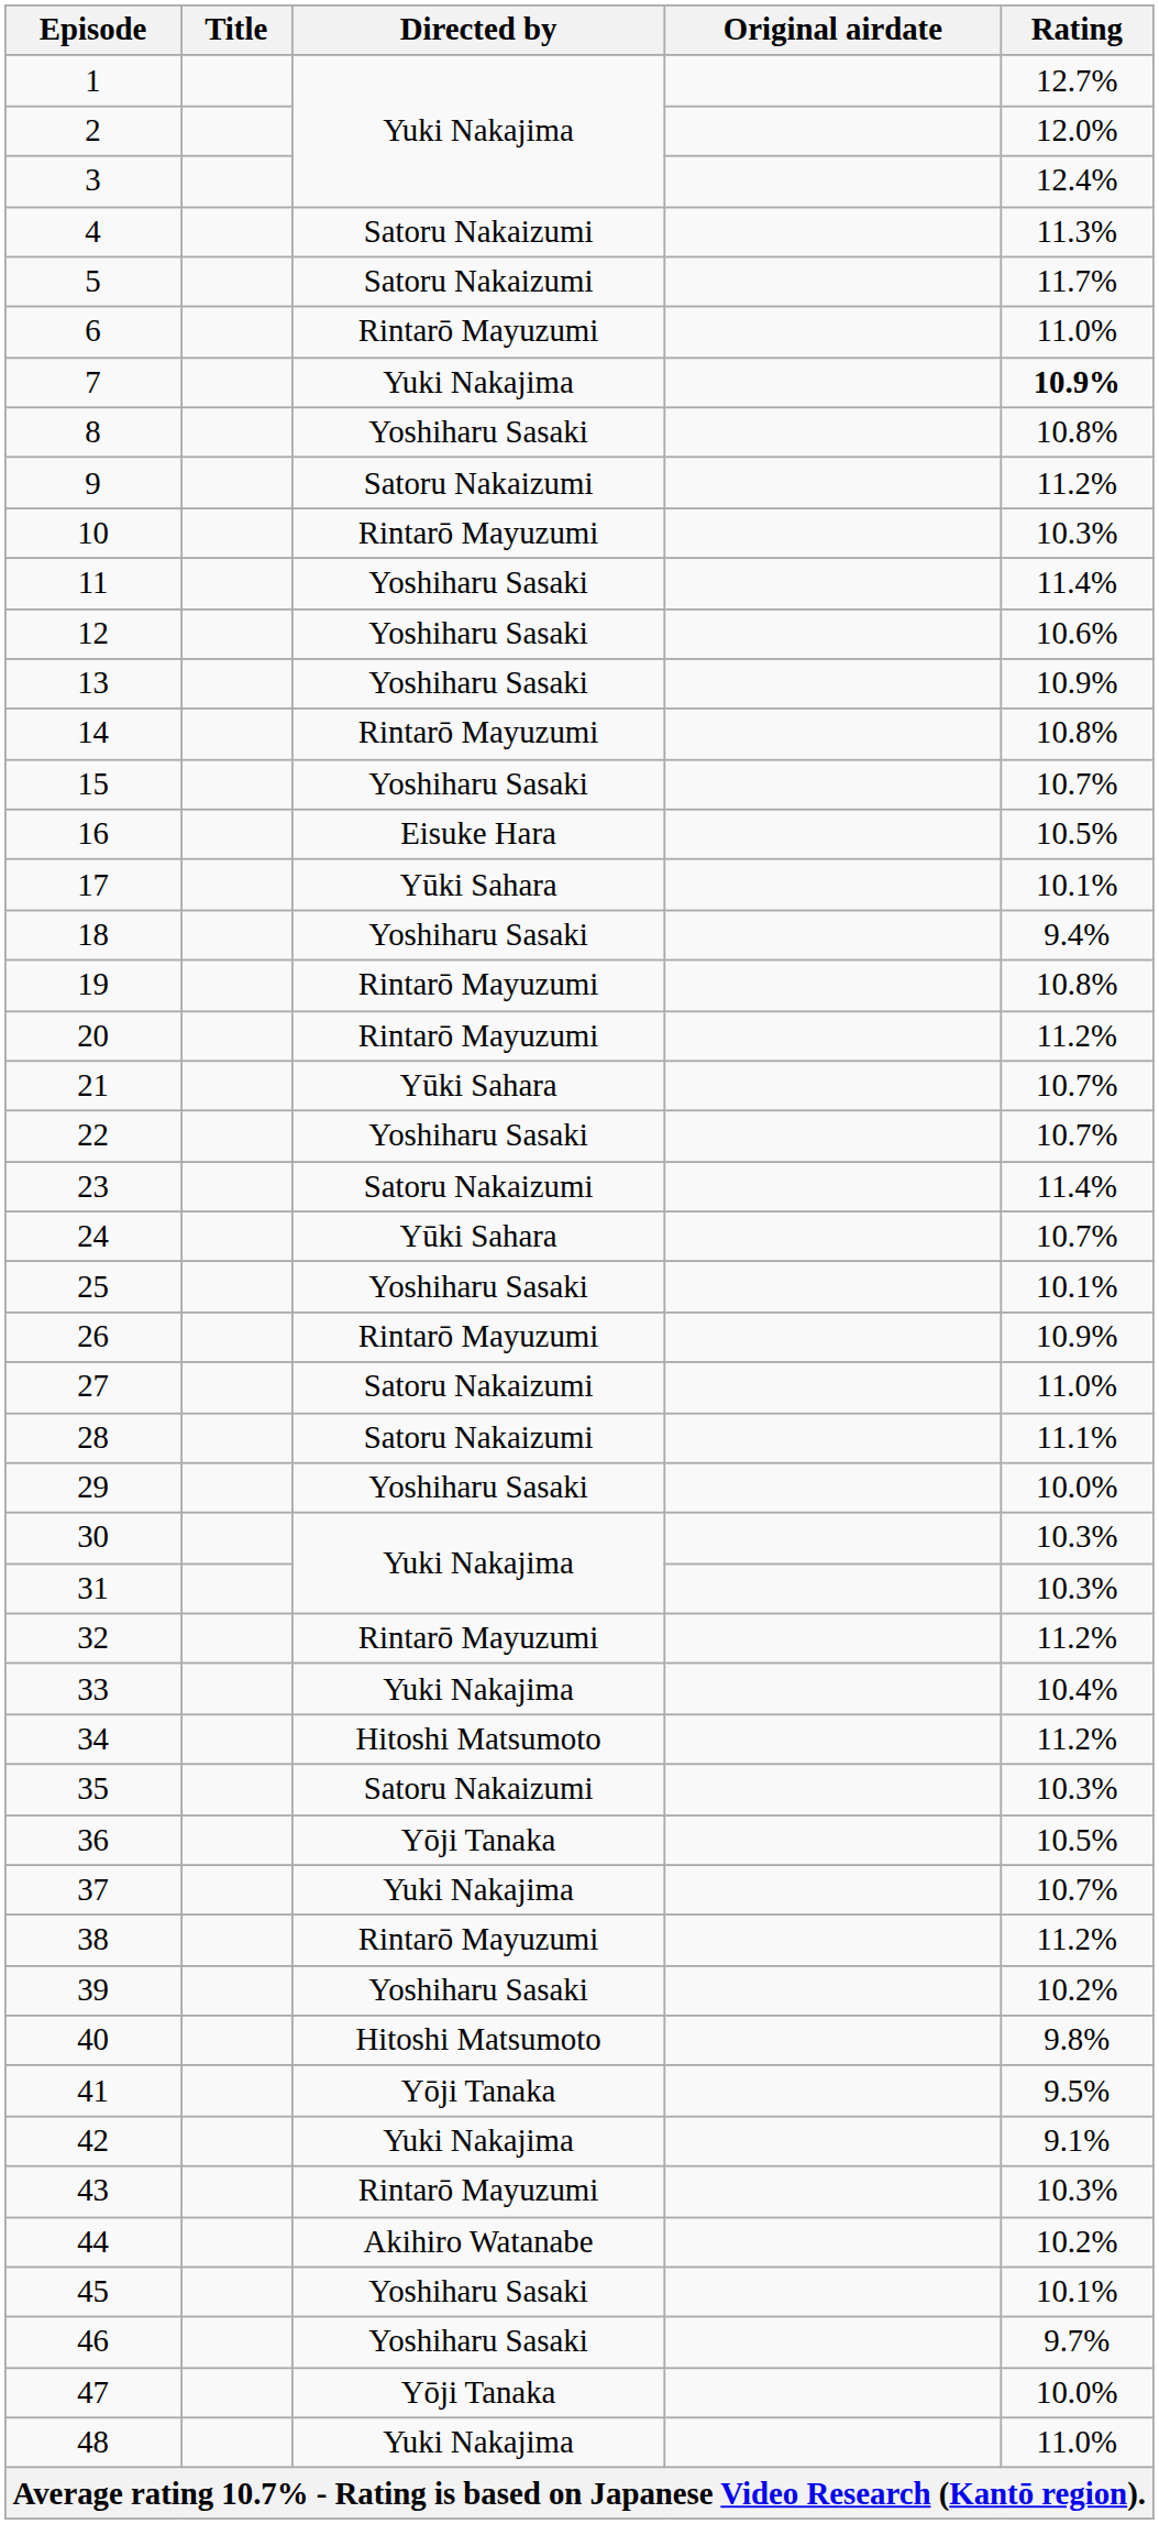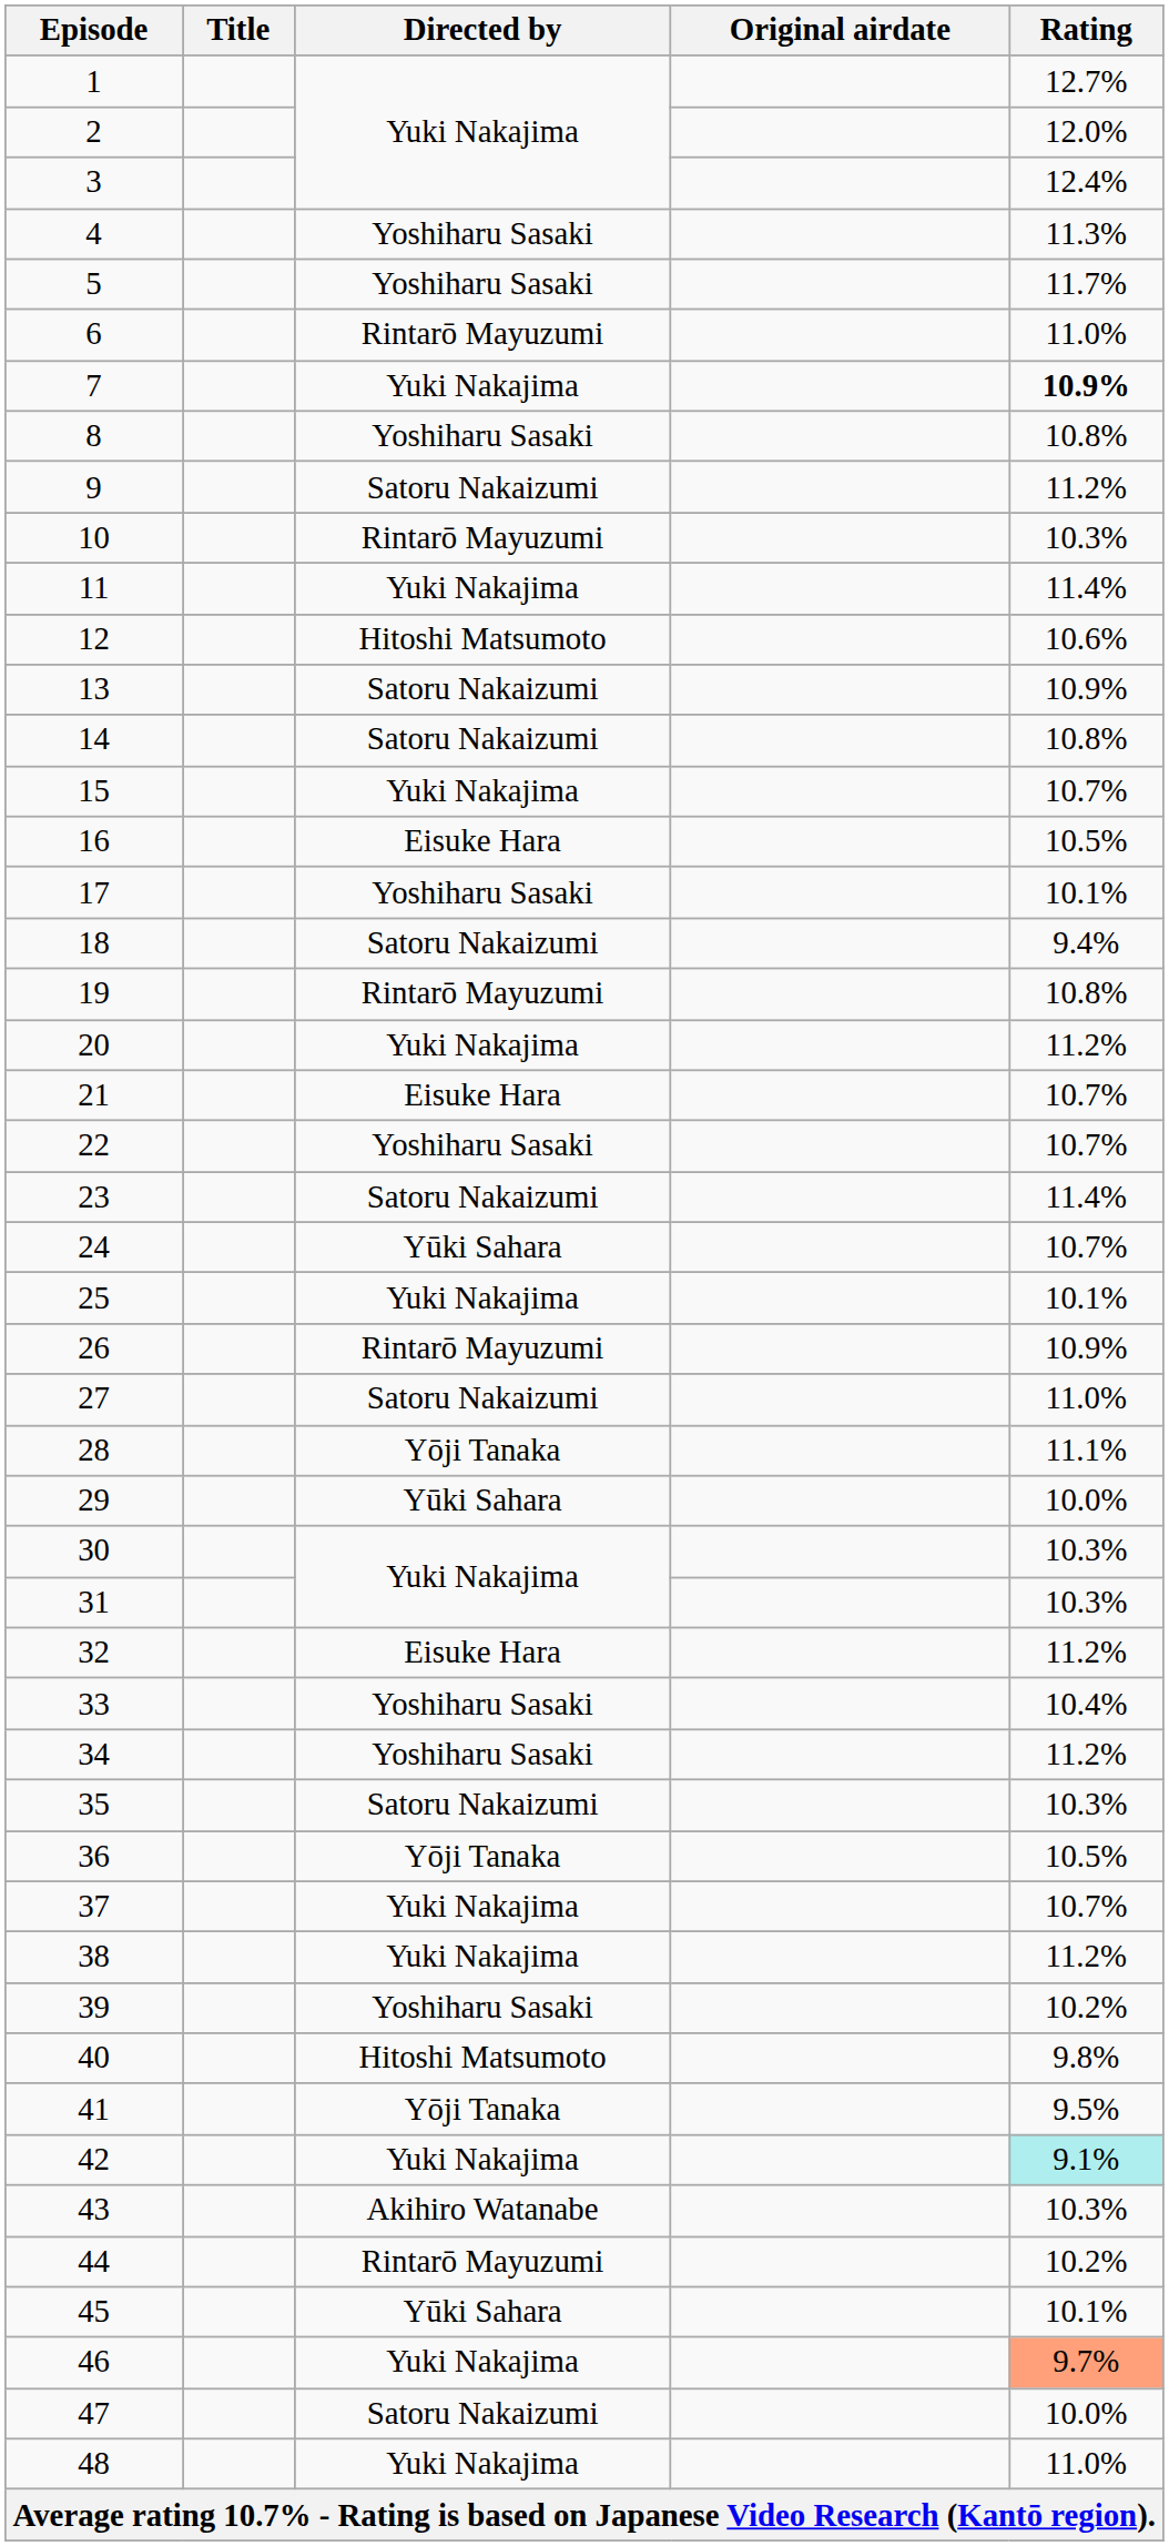4 | Directed by: Satoru Nakaizumi -> Yoshiharu Sasaki
5 | Directed by: Satoru Nakaizumi -> Yoshiharu Sasaki
11 | Directed by: Yoshiharu Sasaki -> Yuki Nakajima
12 | Directed by: Yoshiharu Sasaki -> Hitoshi Matsumoto
13 | Directed by: Yoshiharu Sasaki -> Satoru Nakaizumi
14 | Directed by: Rintarō Mayuzumi -> Satoru Nakaizumi
15 | Directed by: Yoshiharu Sasaki -> Yuki Nakajima
17 | Directed by: Yūki Sahara -> Yoshiharu Sasaki
18 | Directed by: Yoshiharu Sasaki -> Satoru Nakaizumi
20 | Directed by: Rintarō Mayuzumi -> Yuki Nakajima
21 | Directed by: Yūki Sahara -> Eisuke Hara
25 | Directed by: Yoshiharu Sasaki -> Yuki Nakajima
28 | Directed by: Satoru Nakaizumi -> Yōji Tanaka
29 | Directed by: Yoshiharu Sasaki -> Yūki Sahara
32 | Directed by: Rintarō Mayuzumi -> Eisuke Hara
33 | Directed by: Yuki Nakajima -> Yoshiharu Sasaki
34 | Directed by: Hitoshi Matsumoto -> Yoshiharu Sasaki
38 | Directed by: Rintarō Mayuzumi -> Yuki Nakajima
42 | Rating: no background -> paleturquoise background
43 | Directed by: Rintarō Mayuzumi -> Akihiro Watanabe
44 | Directed by: Akihiro Watanabe -> Rintarō Mayuzumi
45 | Directed by: Yoshiharu Sasaki -> Yūki Sahara
46 | Directed by: Yoshiharu Sasaki -> Yuki Nakajima
46 | Rating: no background -> lightsalmon background
47 | Directed by: Yōji Tanaka -> Satoru Nakaizumi
